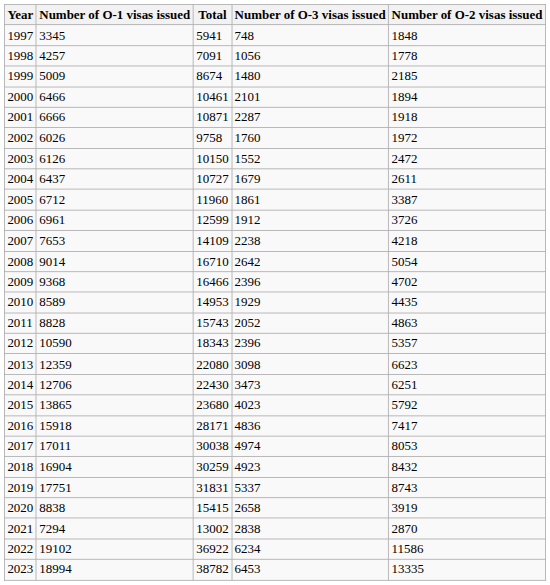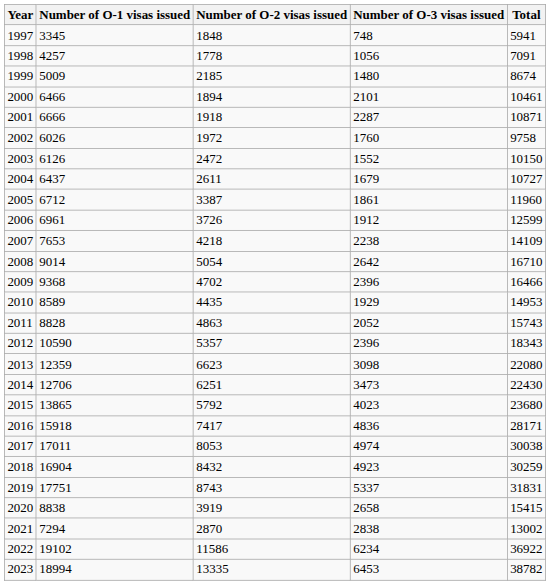columns swapped: Number of O-2 visas issued <-> Total
